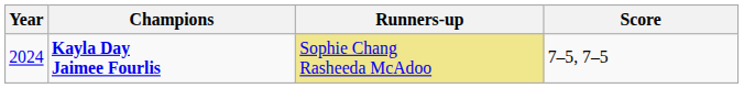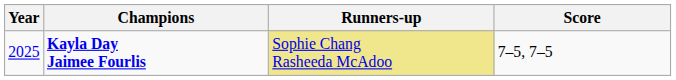Kayla Day Jaimee Fourlis | Year: 2024 -> 2025
